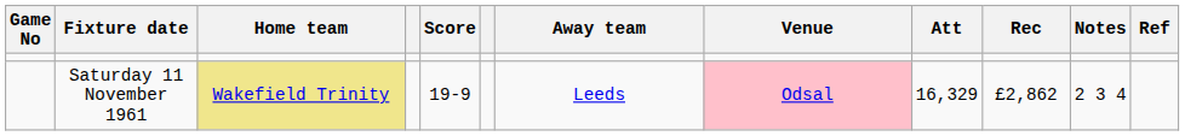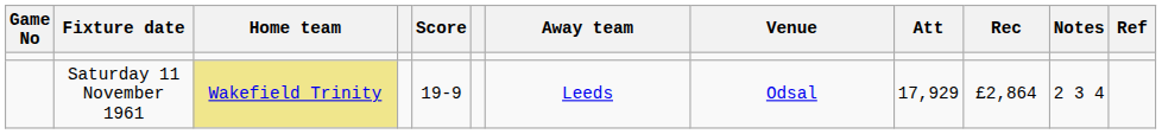Saturday 11 November 1961 | Venue: pink background -> no background
Saturday 11 November 1961 | Att: 16,329 -> 17,929
Saturday 11 November 1961 | Rec: £2,862 -> £2,864
